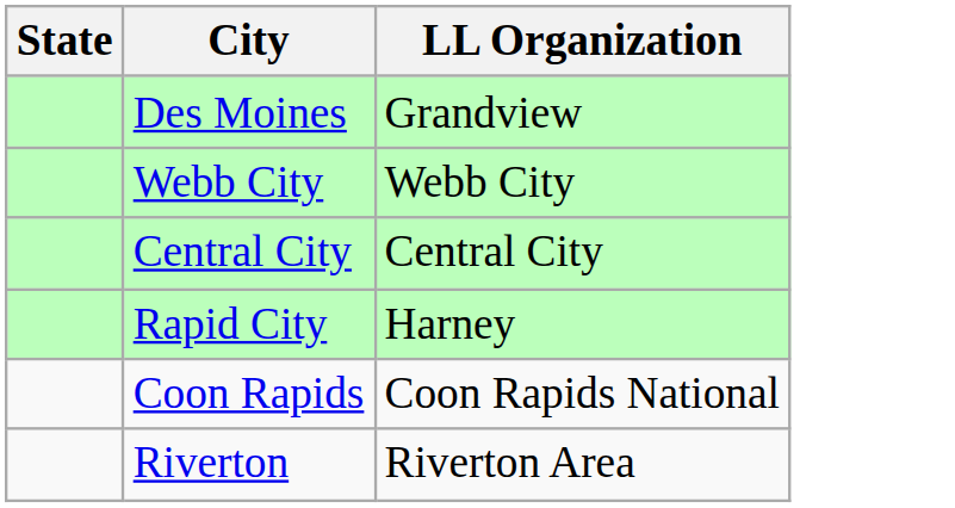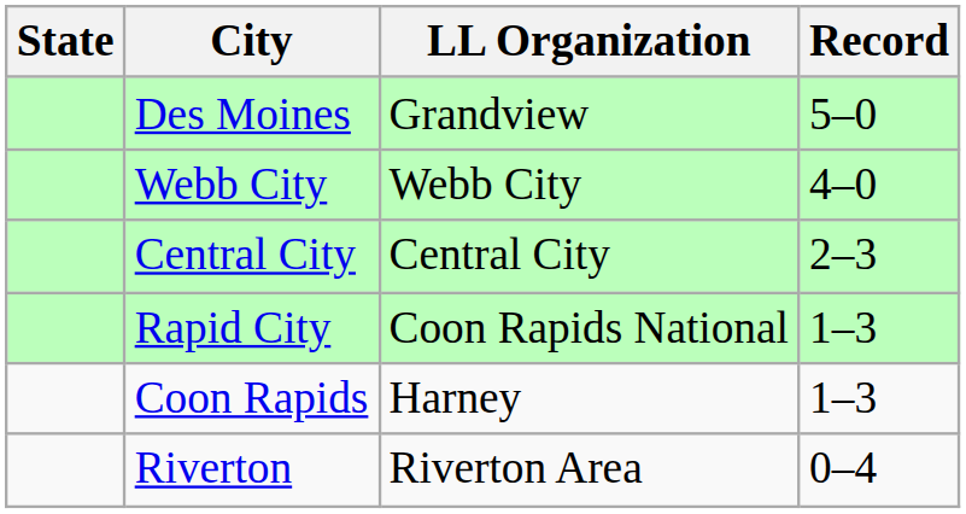+ column: Record | 5–0 | 4–0 | 2–3 | 1–3 | 1–3 | 0–4
Rapid City | LL Organization: Harney -> Coon Rapids National
Coon Rapids | LL Organization: Coon Rapids National -> Harney
